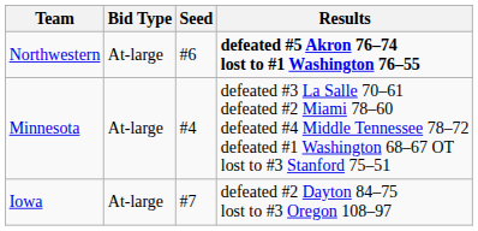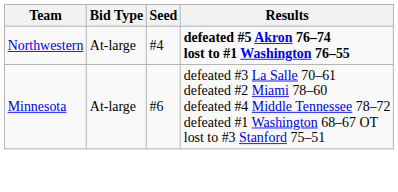Northwestern | Seed: #6 -> #4
Minnesota | Seed: #4 -> #6
- row: Iowa | At-large | #7 | defeated #2 Dayton 84–75 lost to #3 Oregon 108–97
